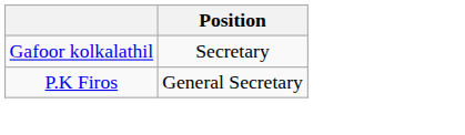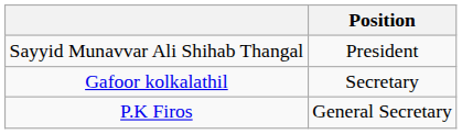+ row: Sayyid Munavvar Ali Shihab Thangal | President
